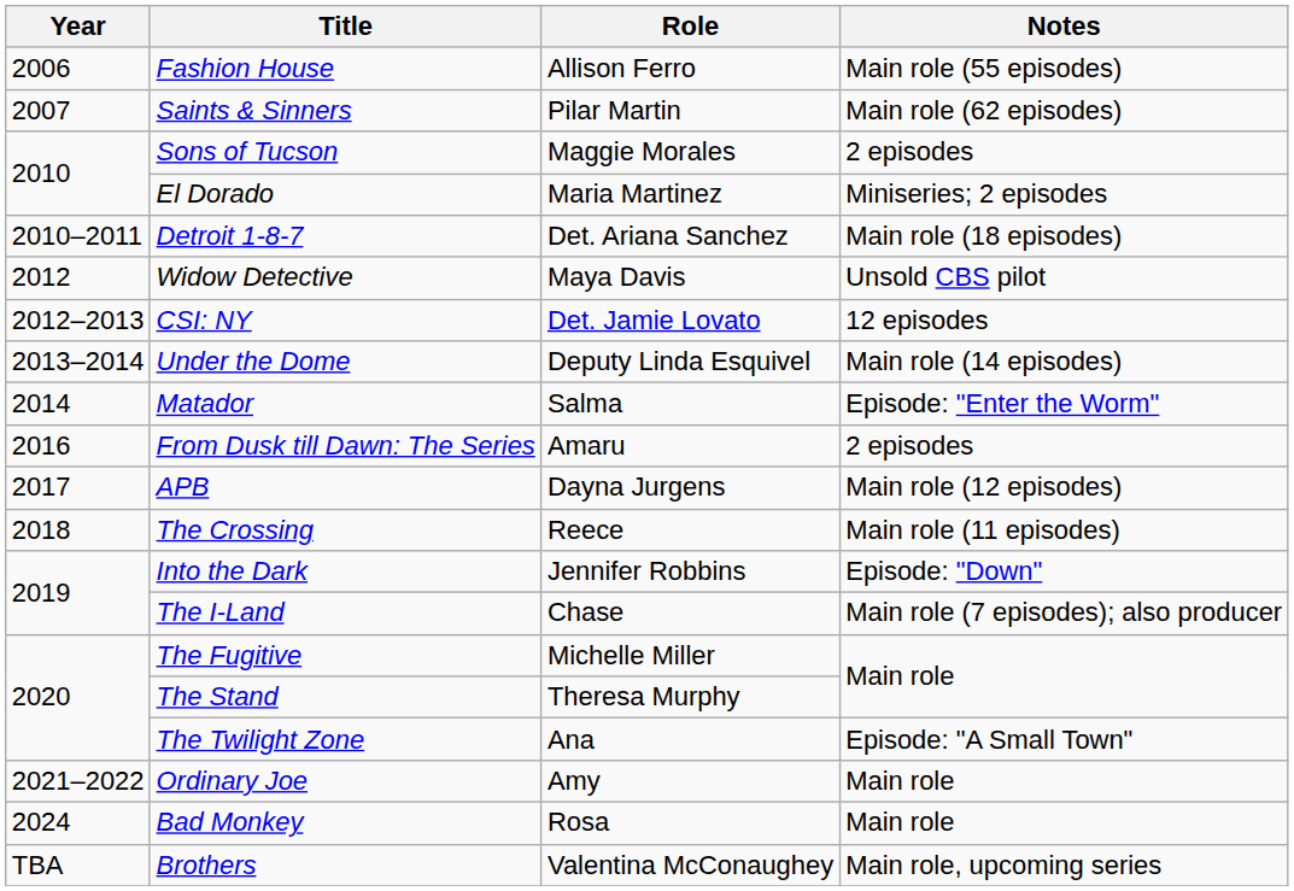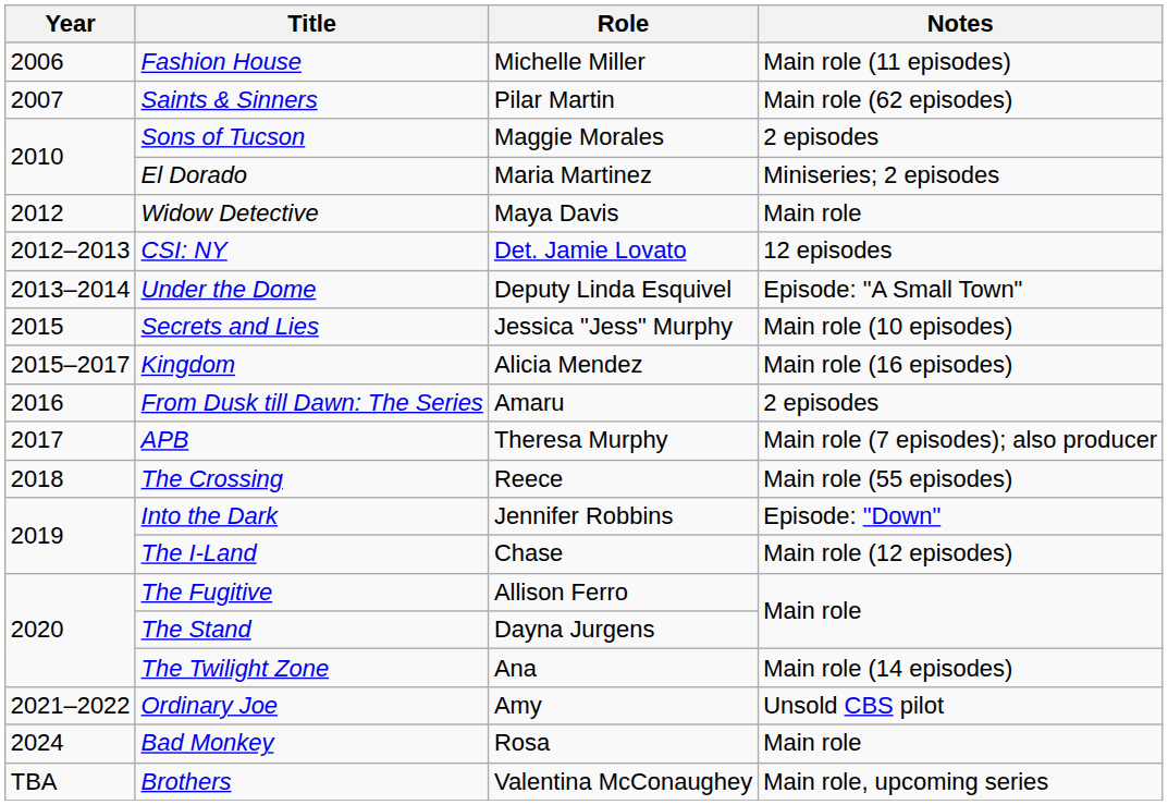Fashion House | Role: Allison Ferro -> Michelle Miller
Fashion House | Notes: Main role (55 episodes) -> Main role (11 episodes)
- row: 2010–2011 | Detroit 1-8-7 | Det. Ariana Sanchez | Main role (18 episodes)
Widow Detective | Notes: Unsold CBS pilot -> Main role
Under the Dome | Notes: Main role (14 episodes) -> Episode: "A Small Town"
- row: 2014 | Matador | Salma | Episode: "Enter the Worm"
+ row: 2015 | Secrets and Lies | Jessica "Jess" Murphy | Main role (10 episodes)
+ row: 2015–2017 | Kingdom | Alicia Mendez | Main role (16 episodes)
APB | Role: Dayna Jurgens -> Theresa Murphy
APB | Notes: Main role (12 episodes) -> Main role (7 episodes); also producer
The Crossing | Notes: Main role (11 episodes) -> Main role (55 episodes)
The I-Land | Notes: Main role (7 episodes); also producer -> Main role (12 episodes)
The Fugitive | Role: Michelle Miller -> Allison Ferro
The Stand | Role: Theresa Murphy -> Dayna Jurgens
The Twilight Zone | Notes: Episode: "A Small Town" -> Main role (14 episodes)
Ordinary Joe | Notes: Main role -> Unsold CBS pilot
